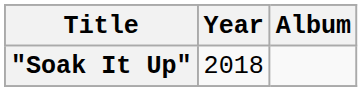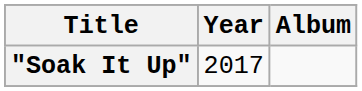"Soak It Up" | Year: 2018 -> 2017
